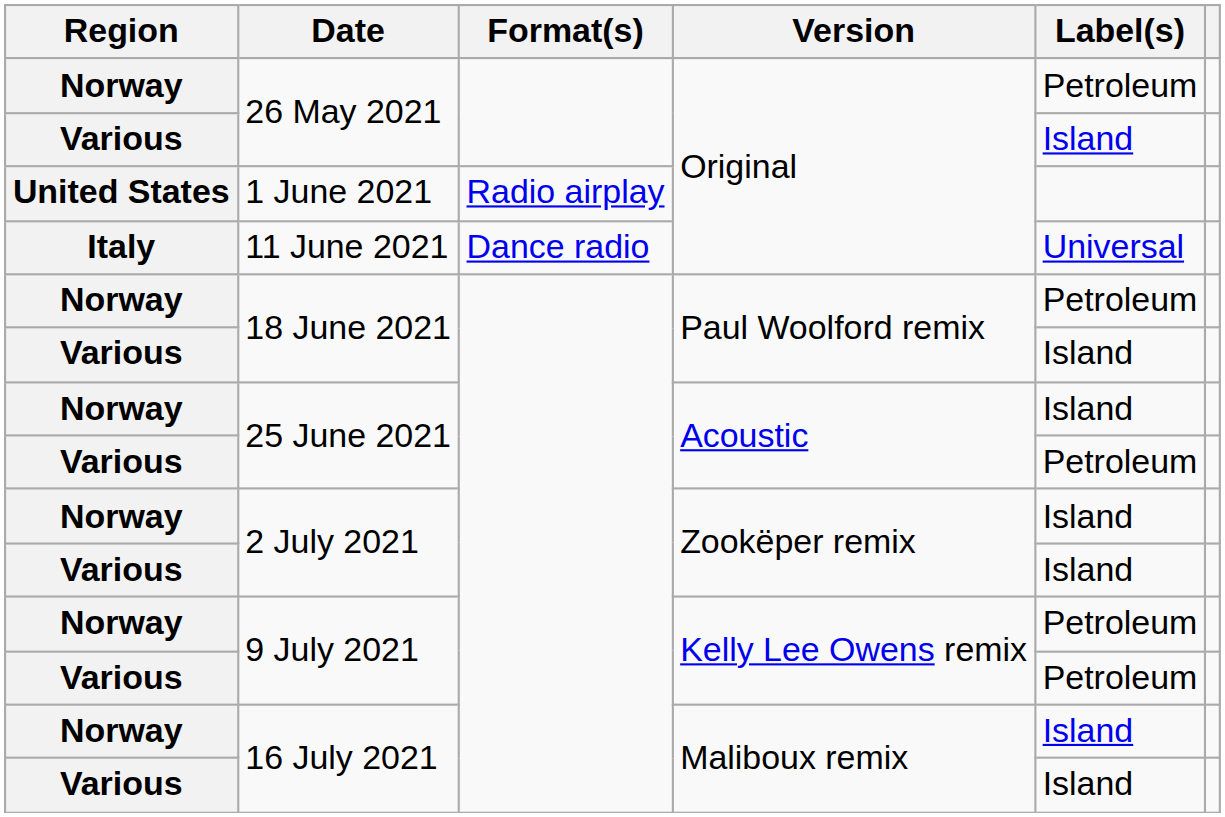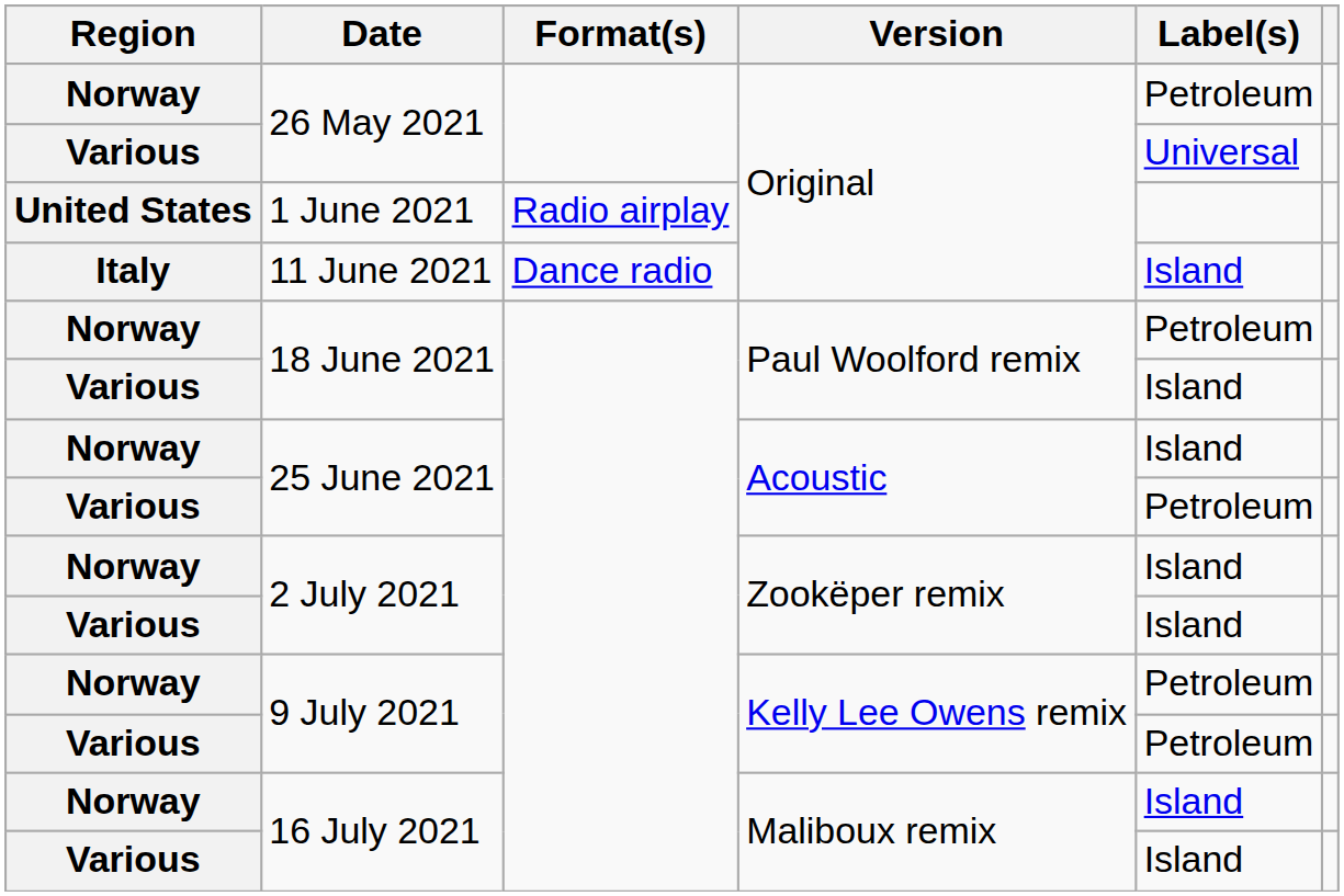Various / 26 May 2021 | Label(s): Island -> Universal
11 June 2021 | Label(s): Universal -> Island
